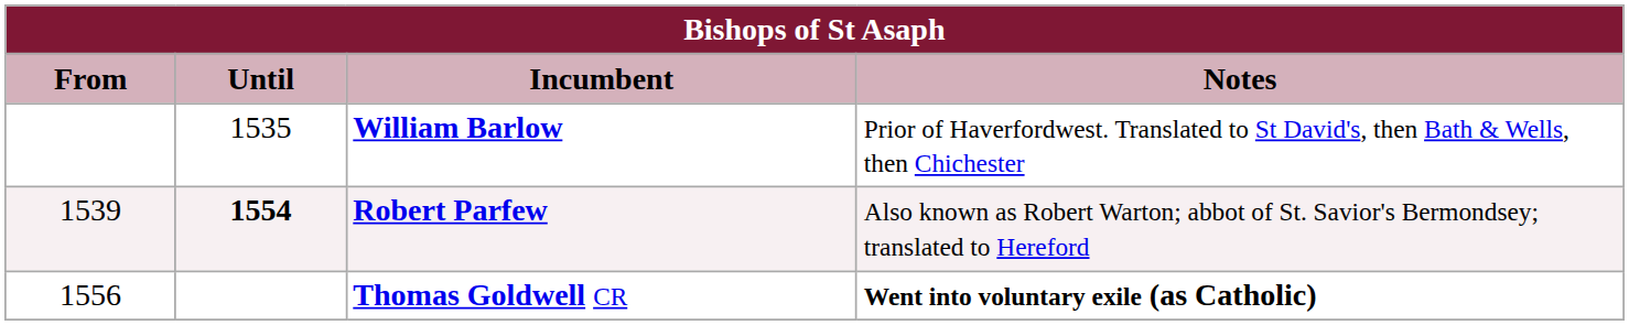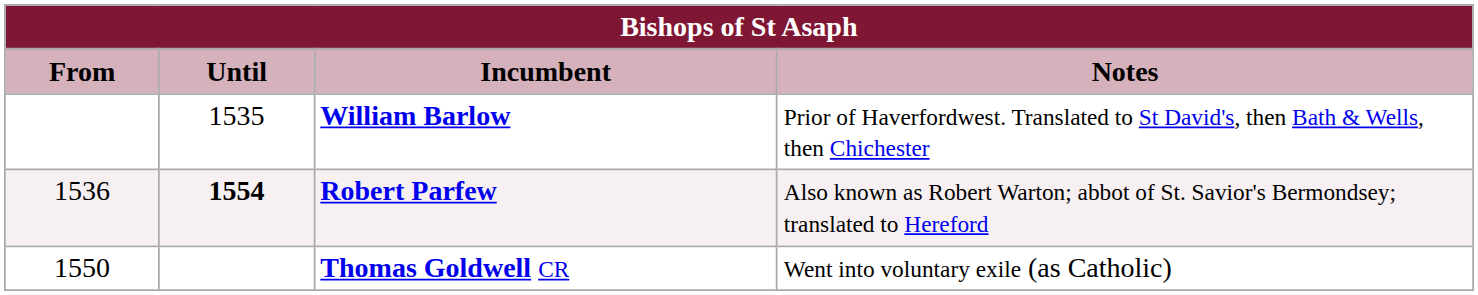Robert Parfew | From: 1539 -> 1536
Thomas Goldwell CR | From: 1556 -> 1550
Thomas Goldwell CR | Notes: bold -> normal
